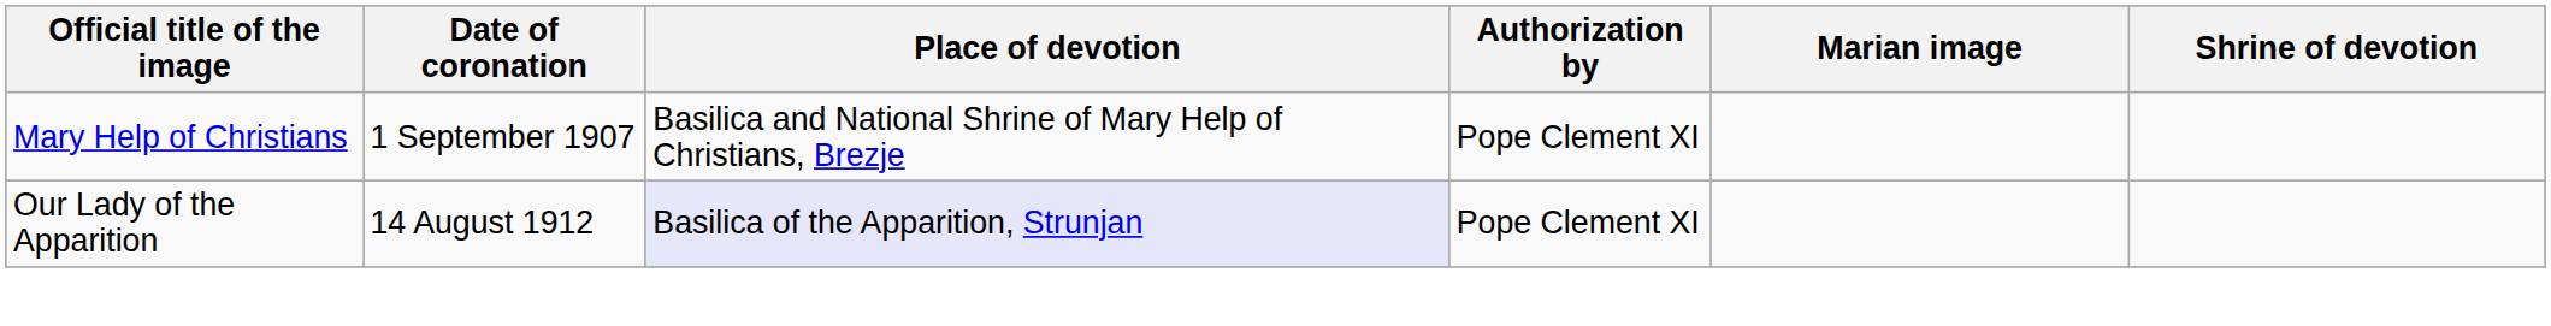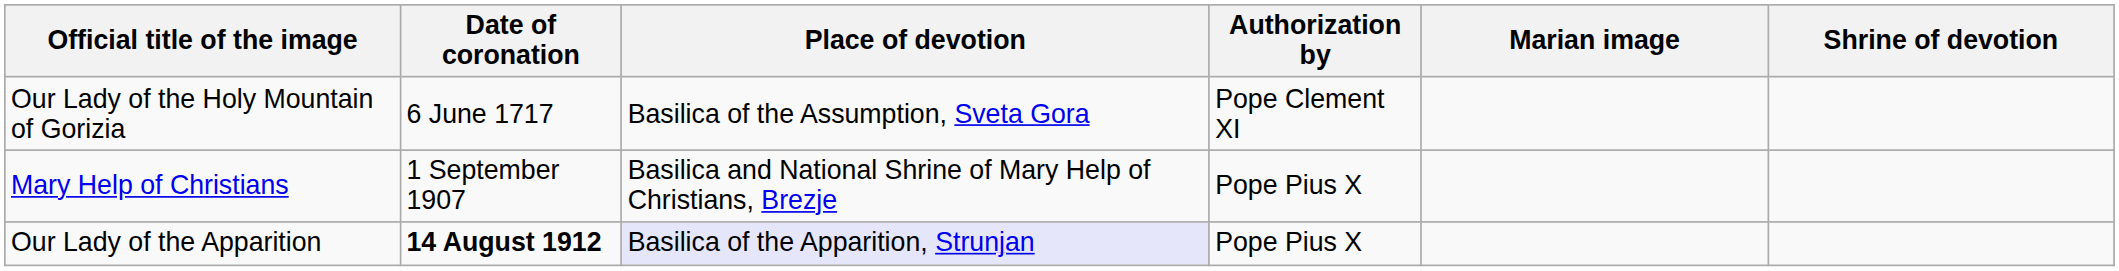+ row: Our Lady of the Holy Mountain of Gorizia | 6 June 1717 | Basilica of the Assumption, Sveta Gora | Pope Clement XI
Mary Help of Christians | Authorization by: Pope Clement XI -> Pope Pius X
Our Lady of the Apparition | Date of coronation: normal -> bold
Our Lady of the Apparition | Authorization by: Pope Clement XI -> Pope Pius X
